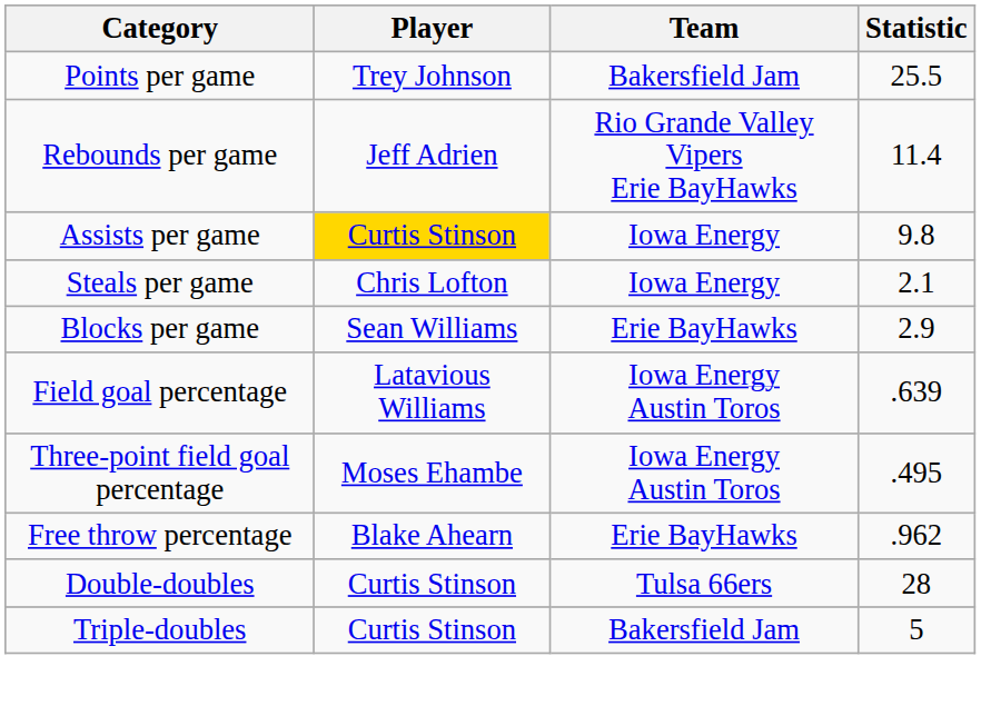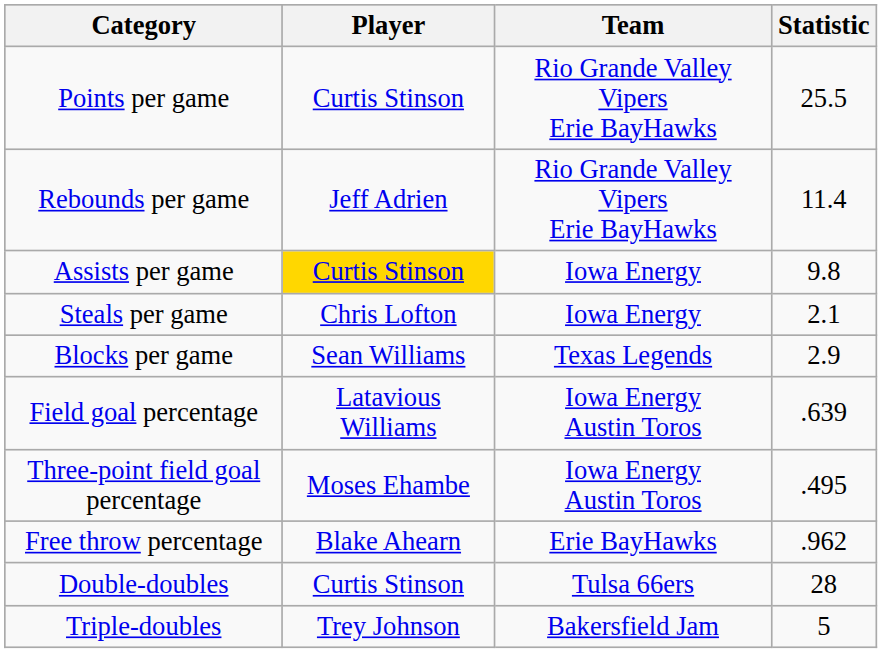Points per game | Player: Trey Johnson -> Curtis Stinson
Points per game | Team: Bakersfield Jam -> Rio Grande Valley Vipers Erie BayHawks
Blocks per game | Team: Erie BayHawks -> Texas Legends
Triple-doubles | Player: Curtis Stinson -> Trey Johnson
